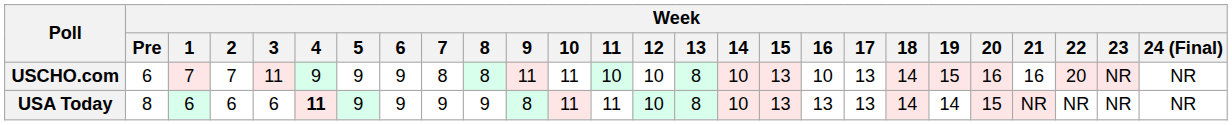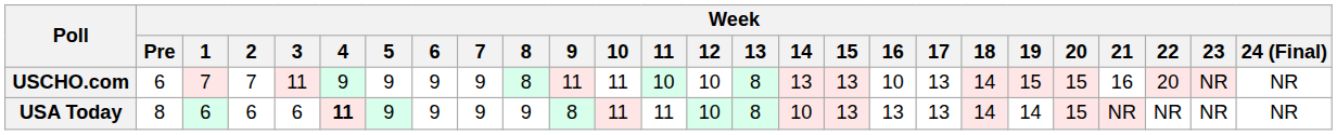USCHO.com | Week / 7: 8 -> 9
USCHO.com | Week / 14: 10 -> 13
USCHO.com | Week / 20: 16 -> 15
